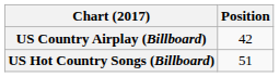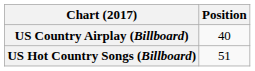US Country Airplay (Billboard) | Position: 42 -> 40
